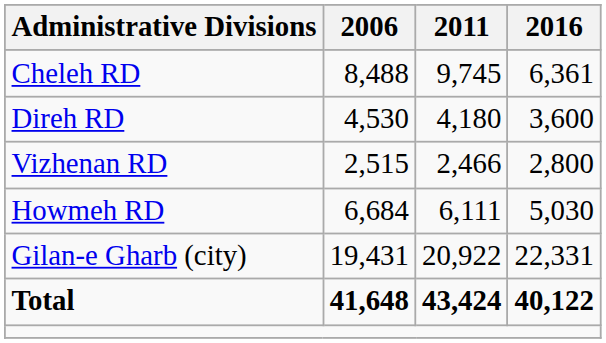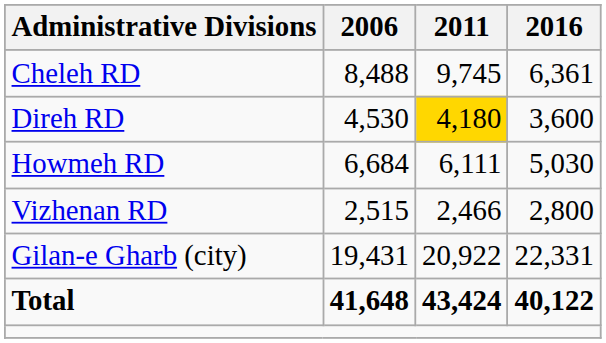Direh RD | 2011: no background -> gold background
rows swapped: Howmeh RD <-> Vizhenan RD
